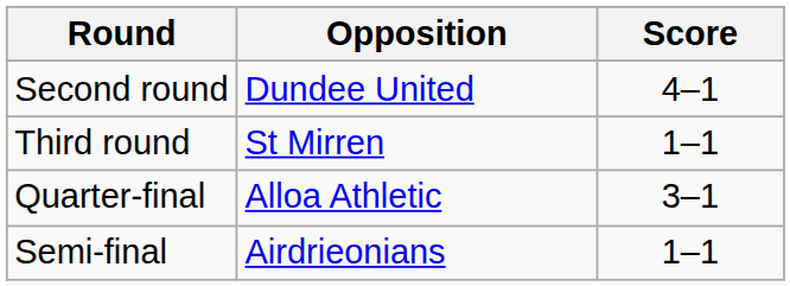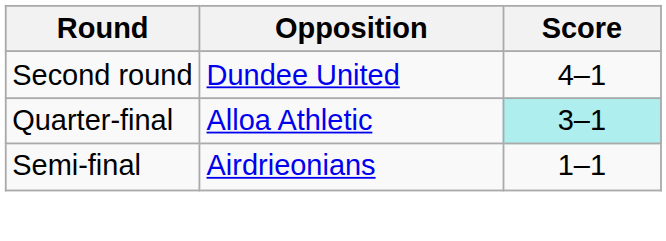- row: Third round | St Mirren | 1–1
Quarter-final | Score: no background -> paleturquoise background
